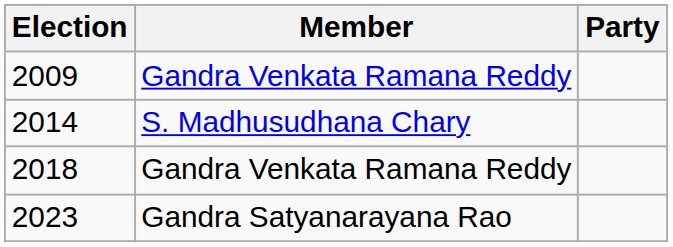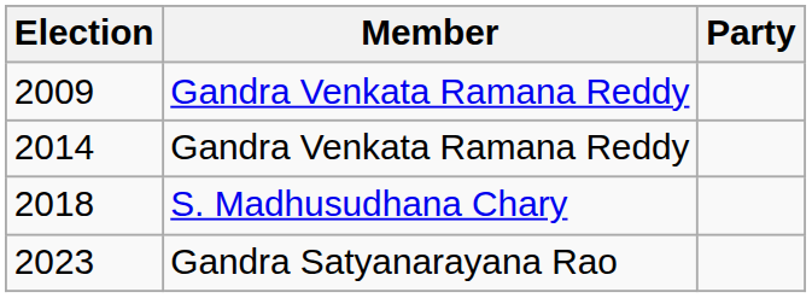2014 | Member: S. Madhusudhana Chary -> Gandra Venkata Ramana Reddy
2018 | Member: Gandra Venkata Ramana Reddy -> S. Madhusudhana Chary
